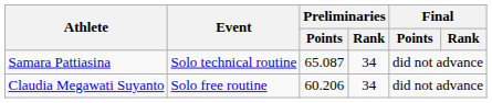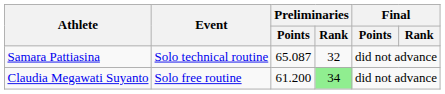Samara Pattiasina | Preliminaries / Rank: 34 -> 32
Claudia Megawati Suyanto | Preliminaries / Points: 60.206 -> 61.200
Claudia Megawati Suyanto | Preliminaries / Rank: no background -> lightgreen background
